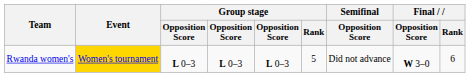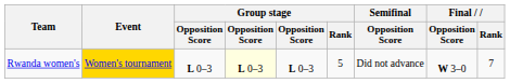Rwanda women's | column 4: no background -> lightyellow background
Rwanda women's | Final / Rank: 6 -> 7
